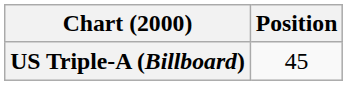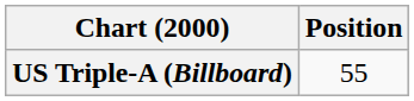US Triple-A (Billboard) | Position: 45 -> 55
